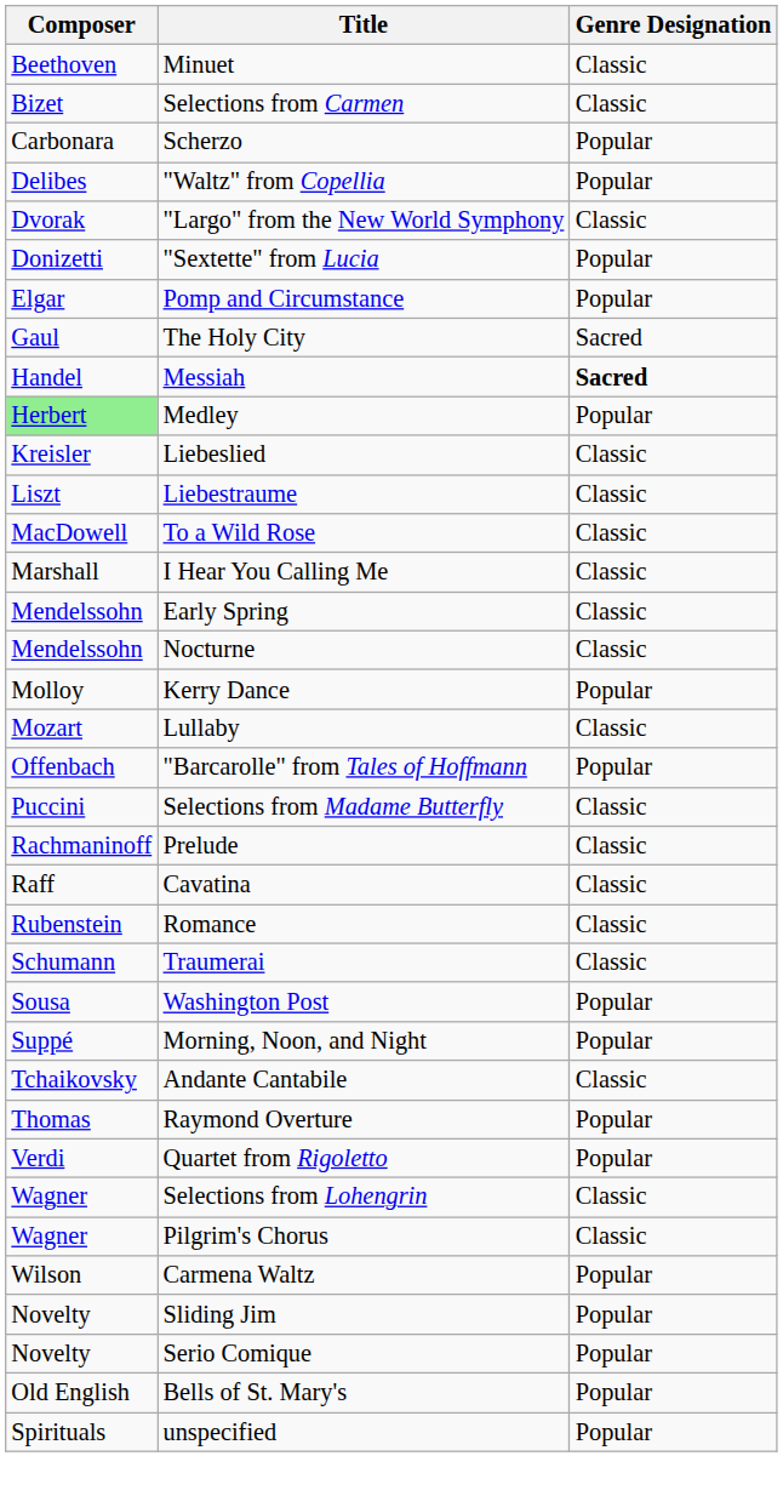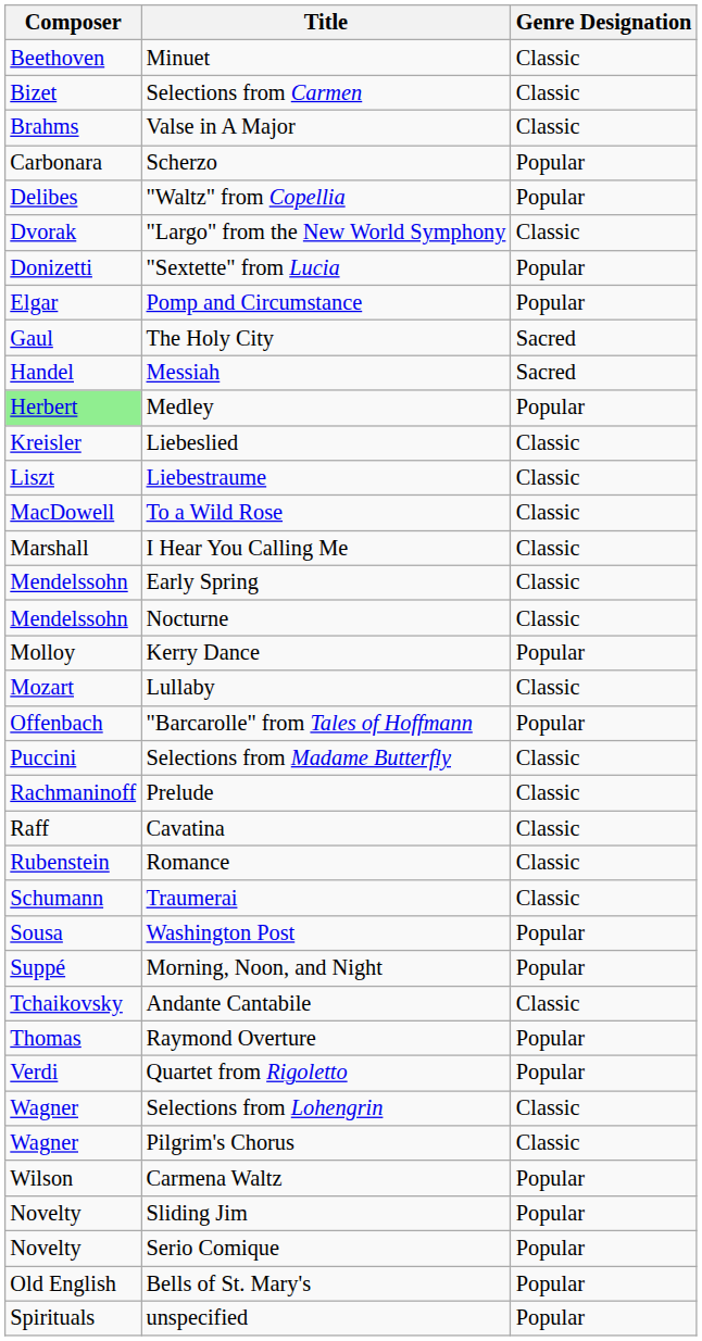+ row: Brahms | Valse in A Major | Classic
Messiah | Genre Designation: bold -> normal
